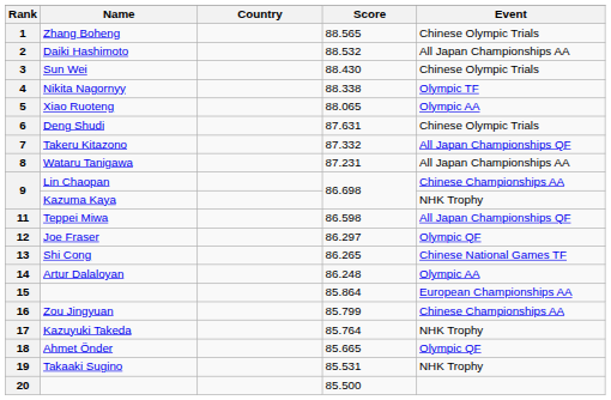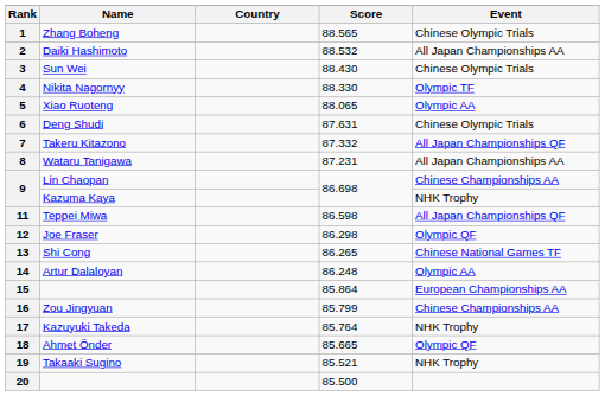4 | Score: 88.338 -> 88.330
12 | Score: 86.297 -> 86.298
19 | Score: 85.531 -> 85.521
